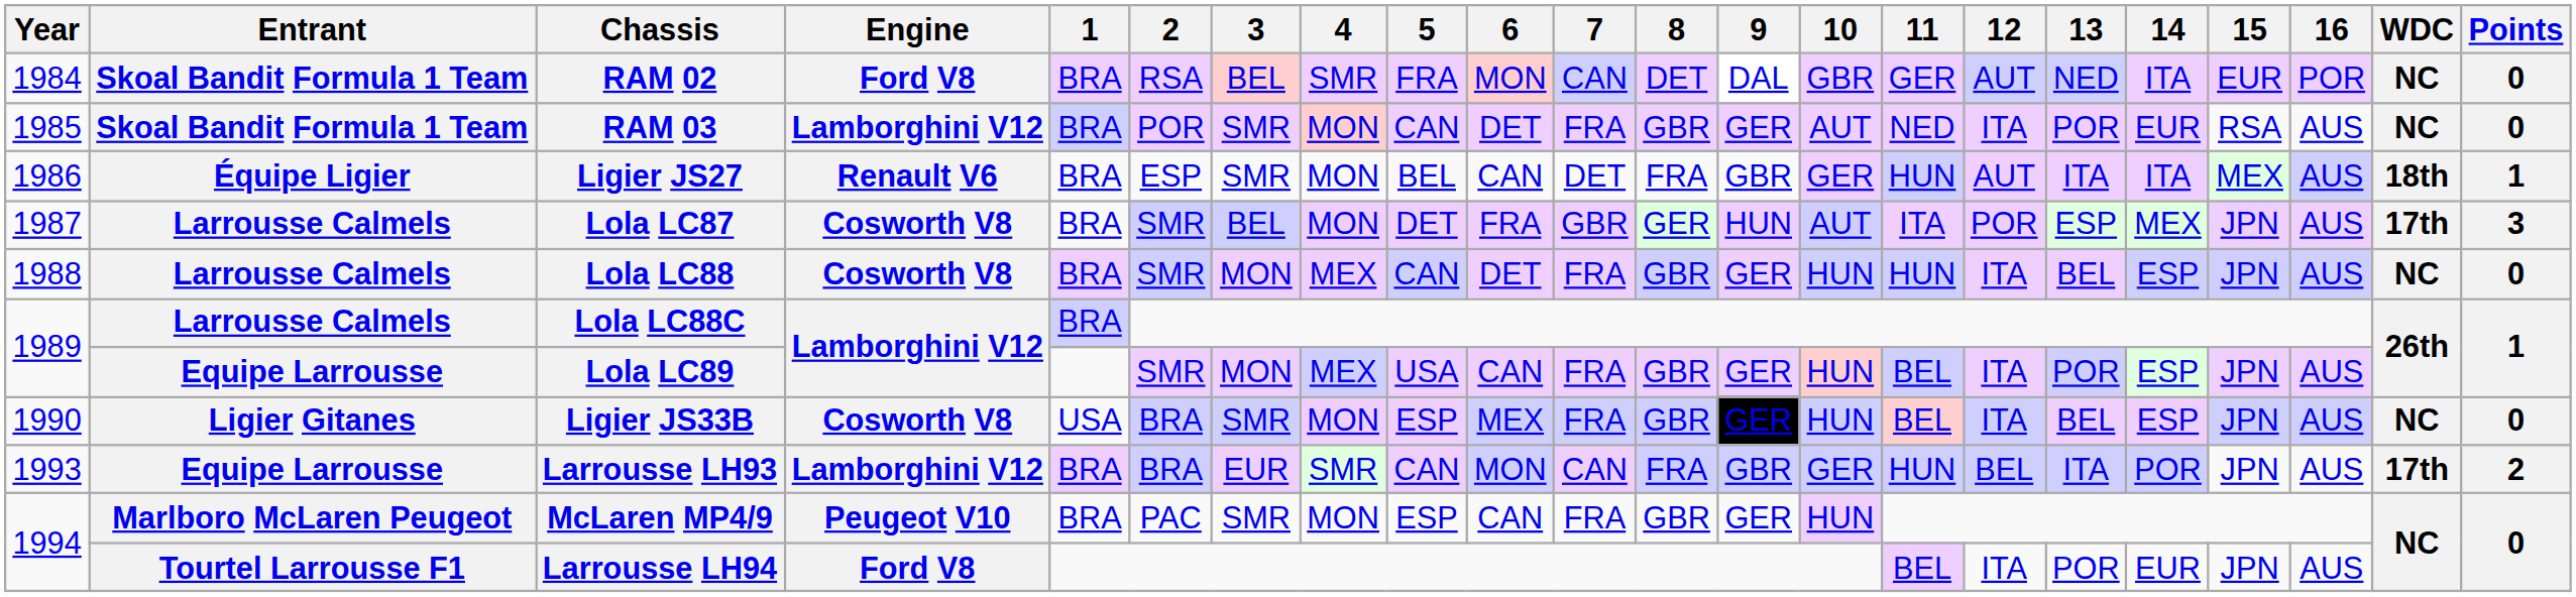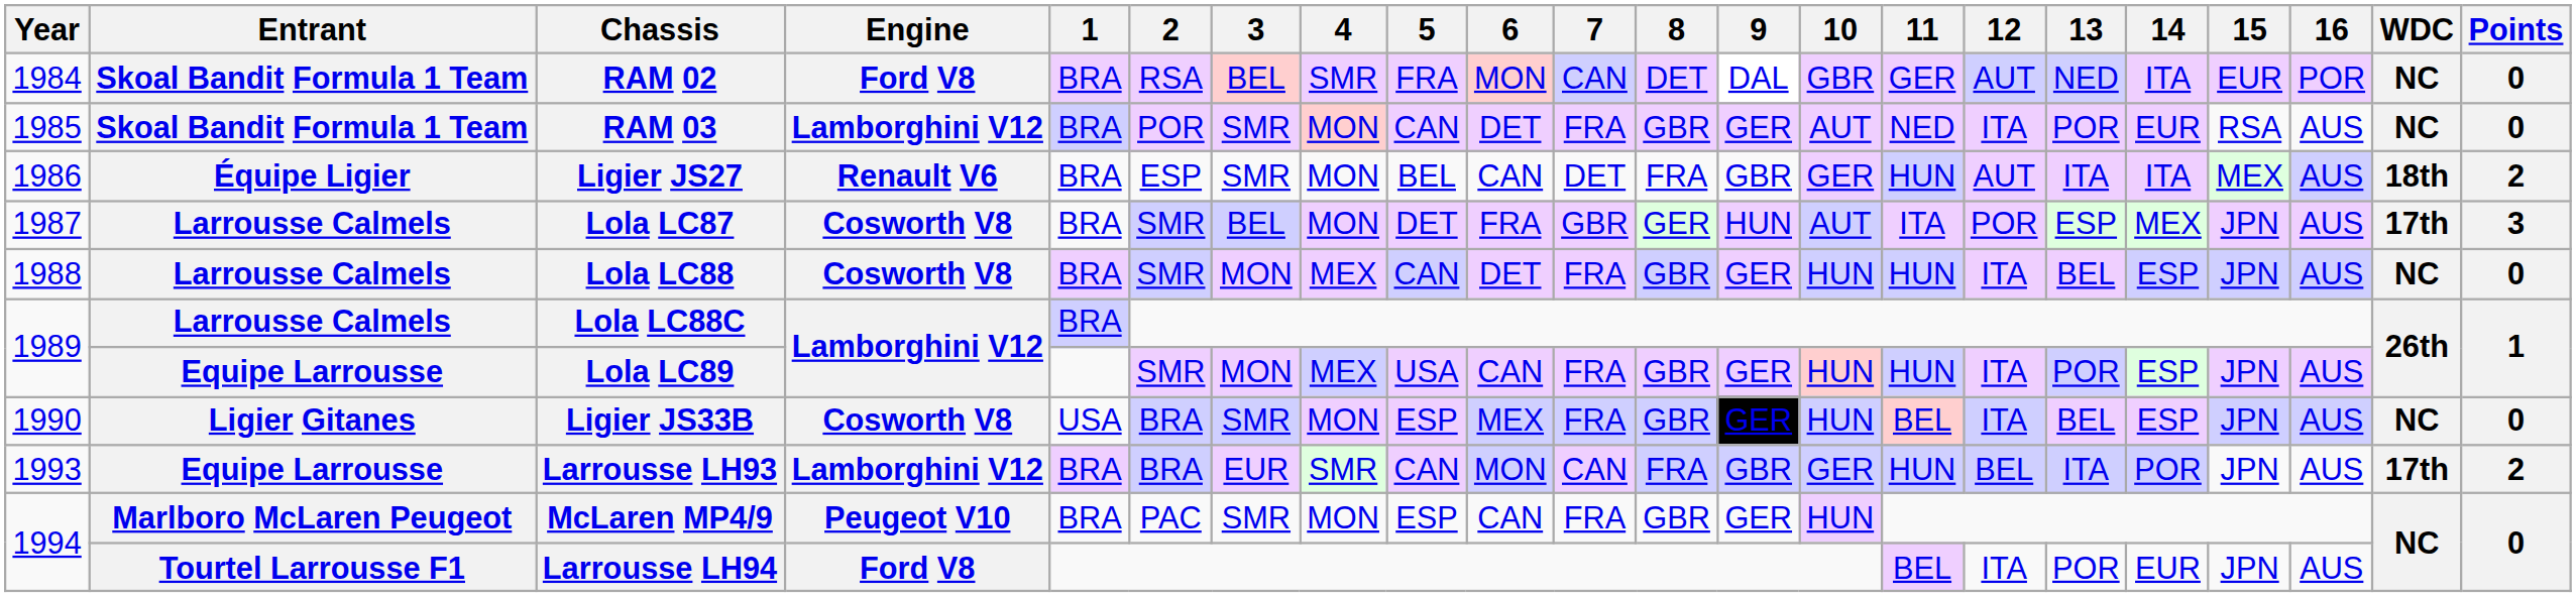Ligier JS27 | Points: 1 -> 2
Lola LC89 | 11: BEL -> HUN
